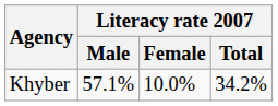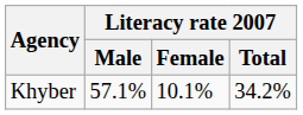Khyber | Literacy rate 2007 / Female: 10.0% -> 10.1%
